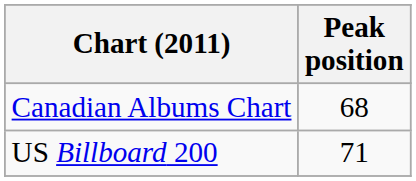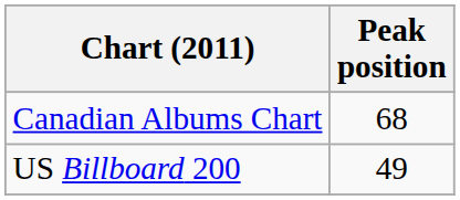US Billboard 200 | Peak position: 71 -> 49
